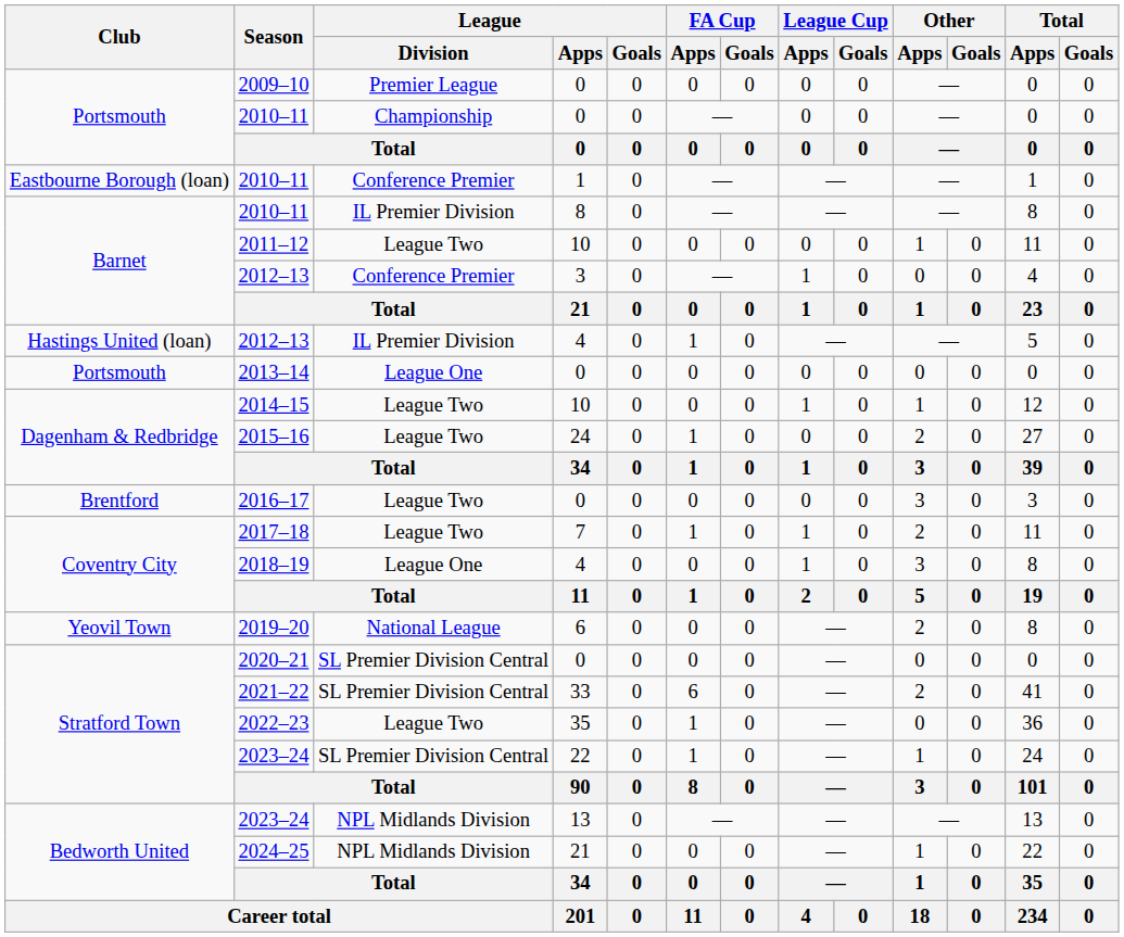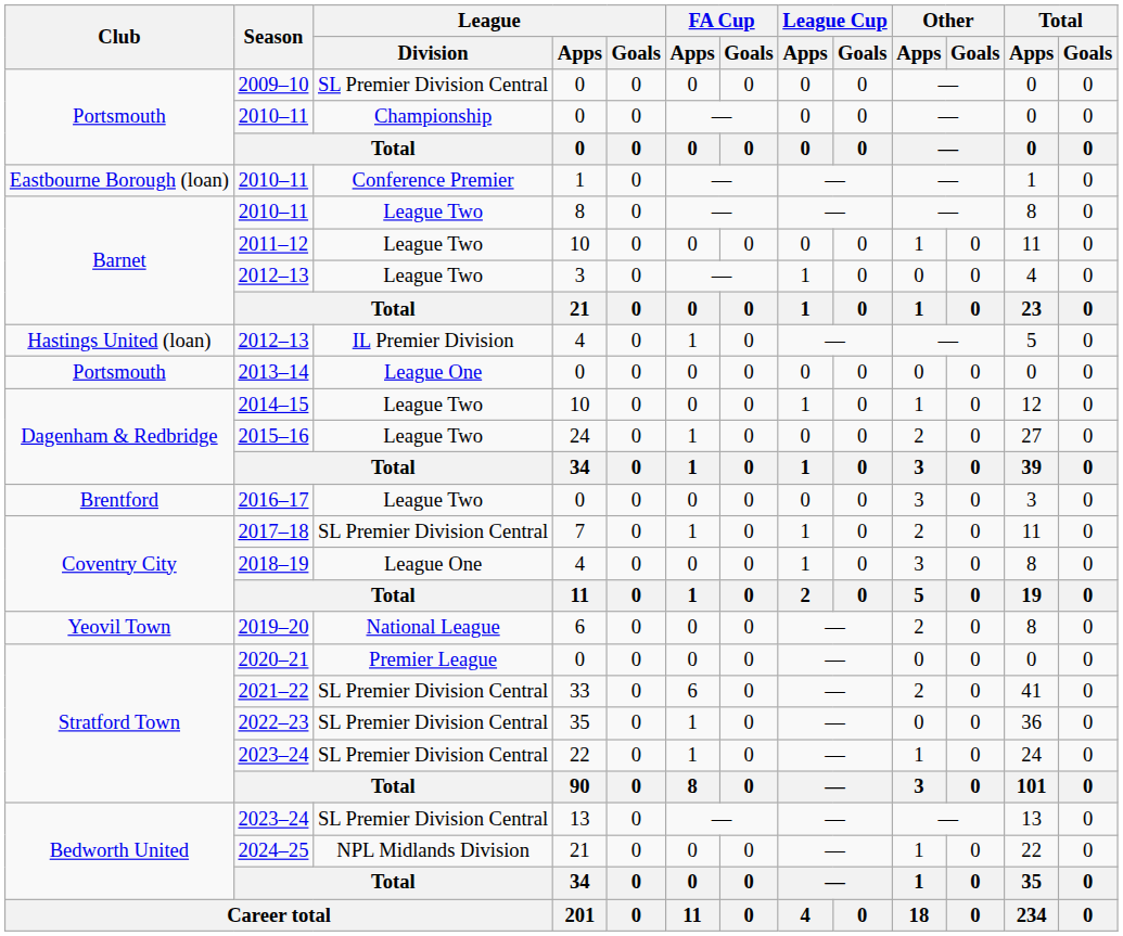2009–10 | League / Division: Premier League -> SL Premier Division Central
2010–11 / 8 | League / Division: IL Premier Division -> League Two
2012–13 / 3 | League / Division: Conference Premier -> League Two
2017–18 | League / Division: League Two -> SL Premier Division Central
2020–21 | League / Division: SL Premier Division Central -> Premier League
2022–23 | League / Division: League Two -> SL Premier Division Central
2023–24 / 13 | League / Division: NPL Midlands Division -> SL Premier Division Central
